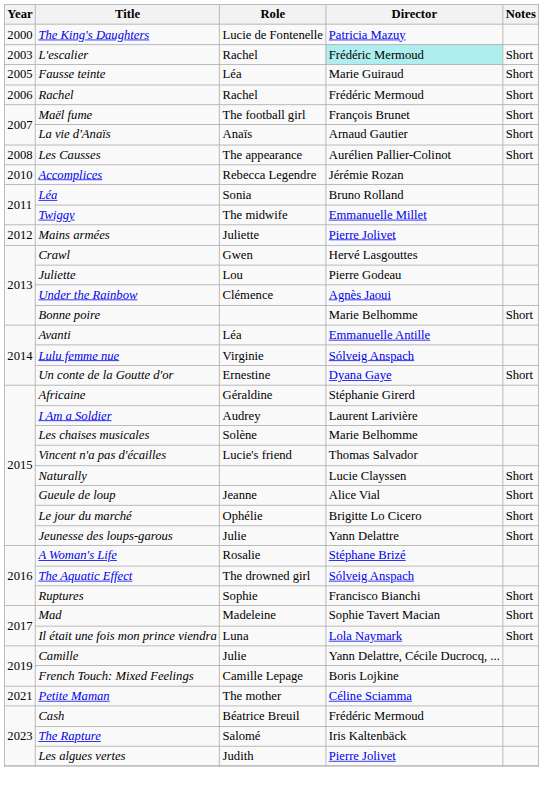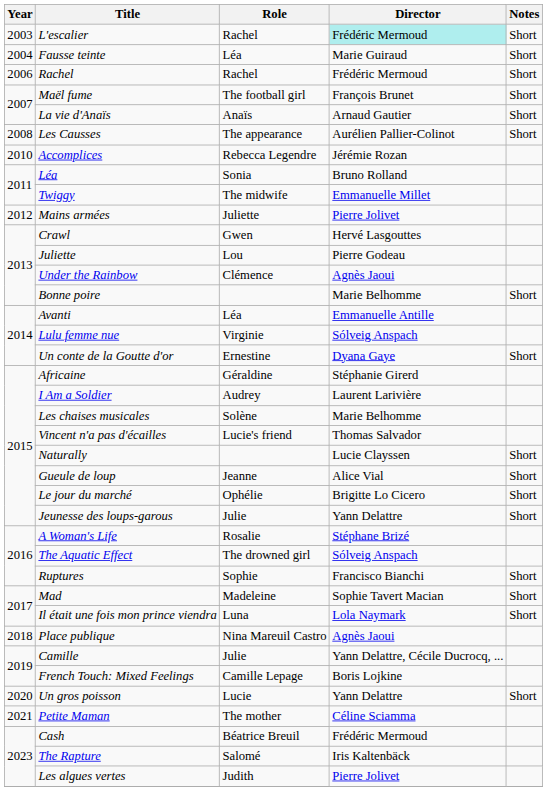- row: 2000 | The King's Daughters | Lucie de Fontenelle | Patricia Mazuy
Fausse teinte | Year: 2005 -> 2004
+ row: 2018 | Place publique | Nina Mareuil Castro | Agnès Jaoui
+ row: 2020 | Un gros poisson | Lucie | Yann Delattre | Short
